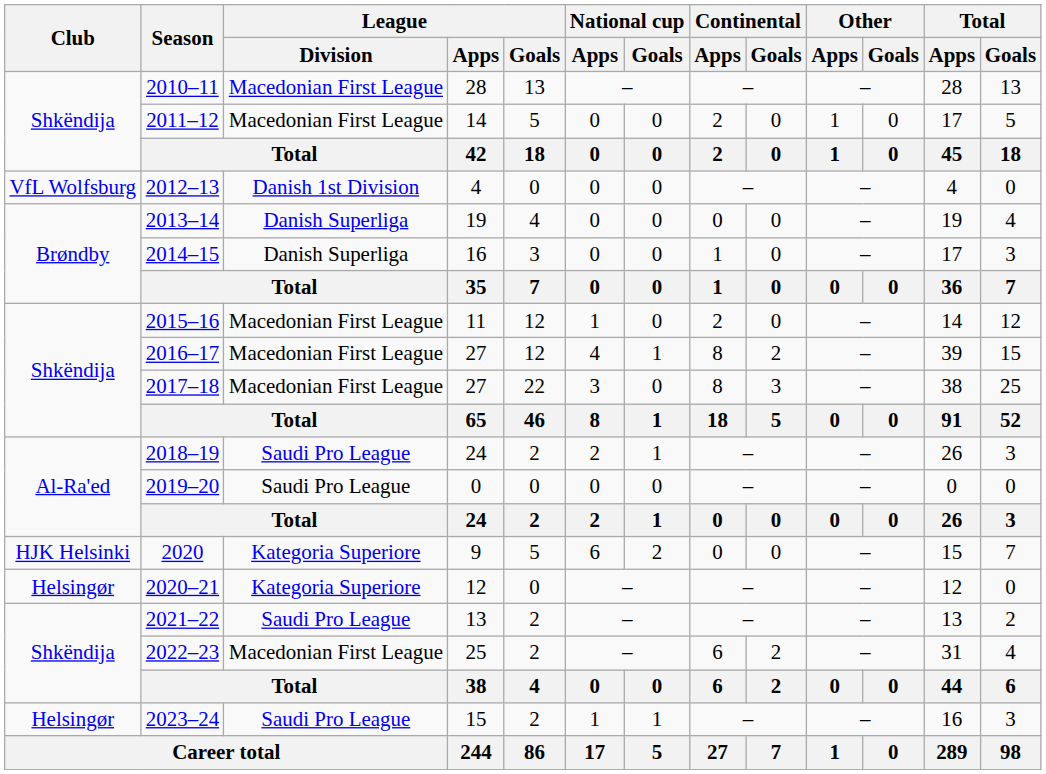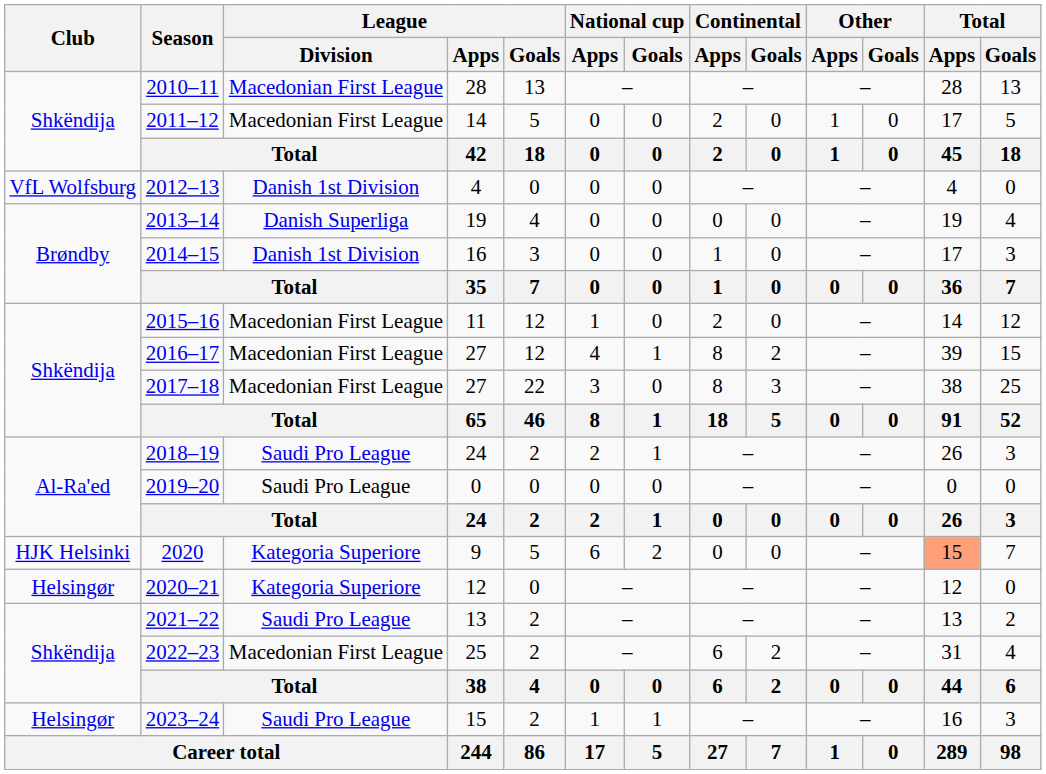2014–15 | League / Division: Danish Superliga -> Danish 1st Division
2020 | Total / Apps: no background -> lightsalmon background
